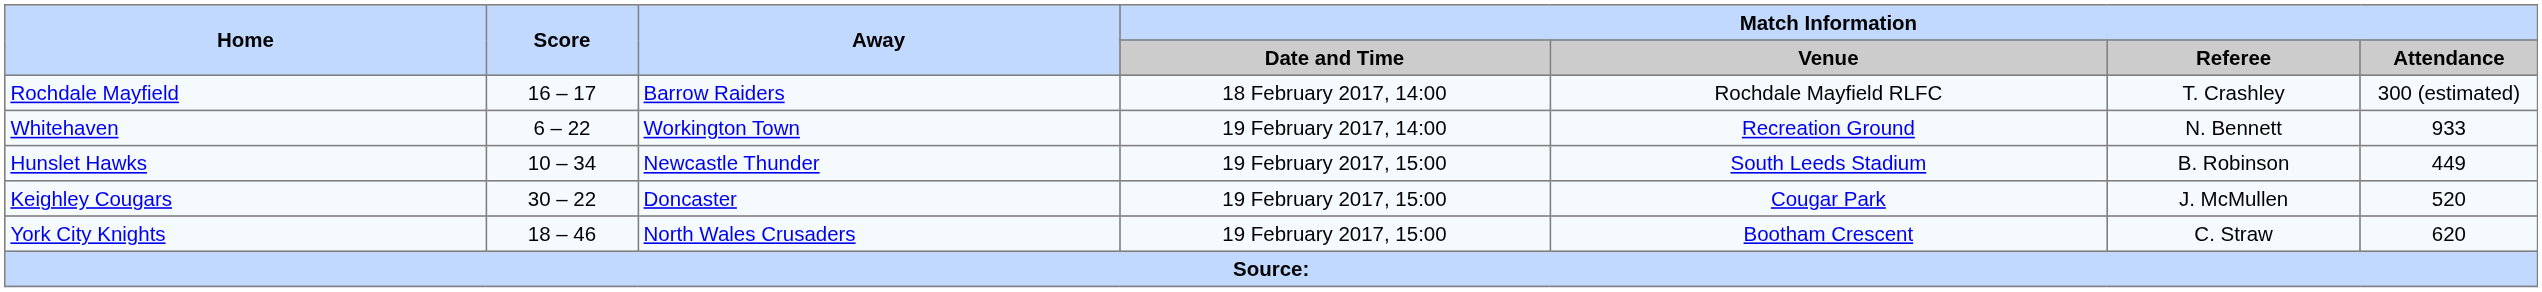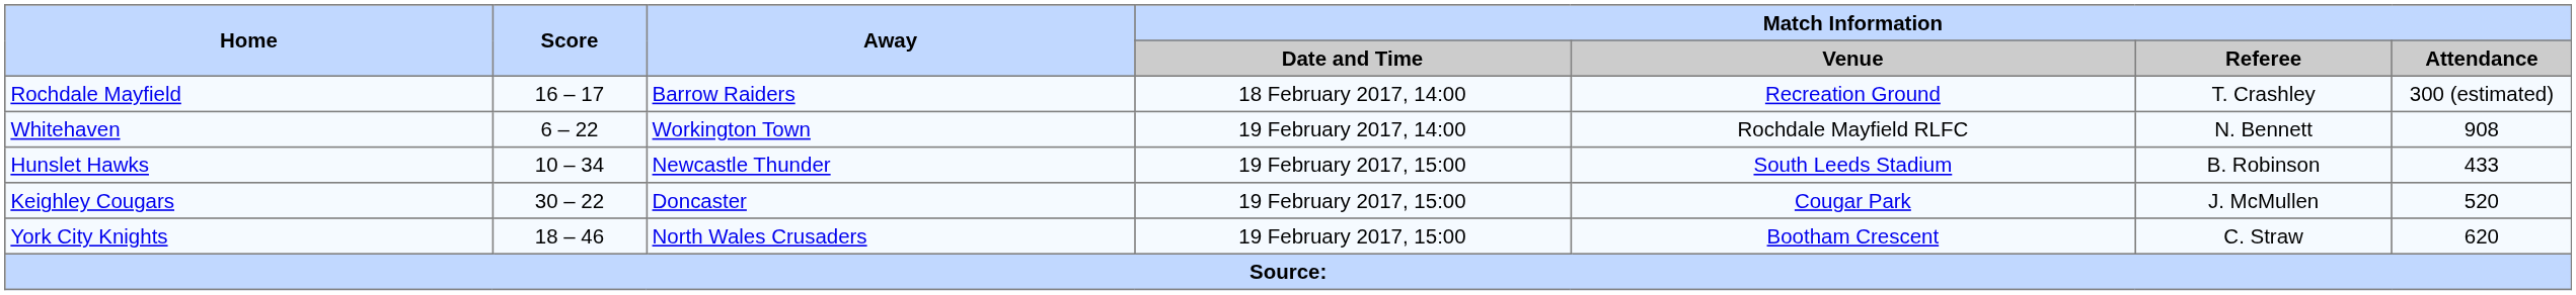Rochdale Mayfield | Match Information / Venue: Rochdale Mayfield RLFC -> Recreation Ground
Whitehaven | Match Information / Venue: Recreation Ground -> Rochdale Mayfield RLFC
Whitehaven | Match Information / Attendance: 933 -> 908
Hunslet Hawks | Match Information / Attendance: 449 -> 433
